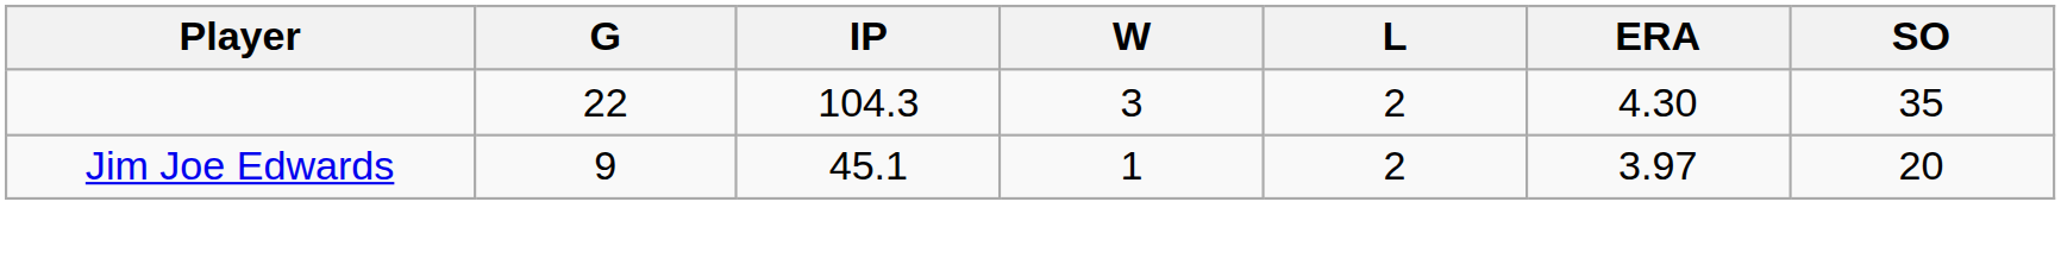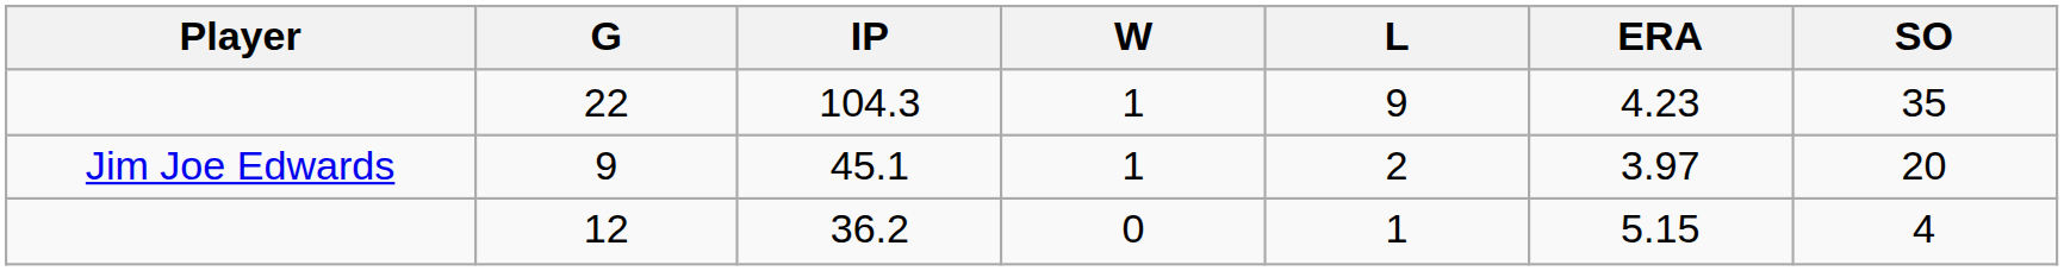22 | W: 3 -> 1
22 | L: 2 -> 9
22 | ERA: 4.30 -> 4.23
+ row: 12 | 36.2 | 0 | 1 | 5.15 | 4
